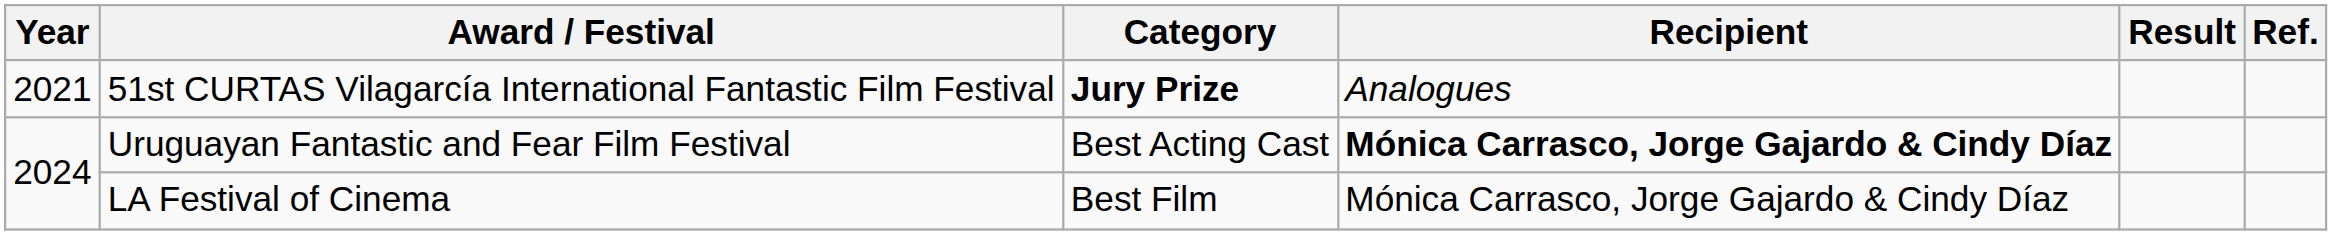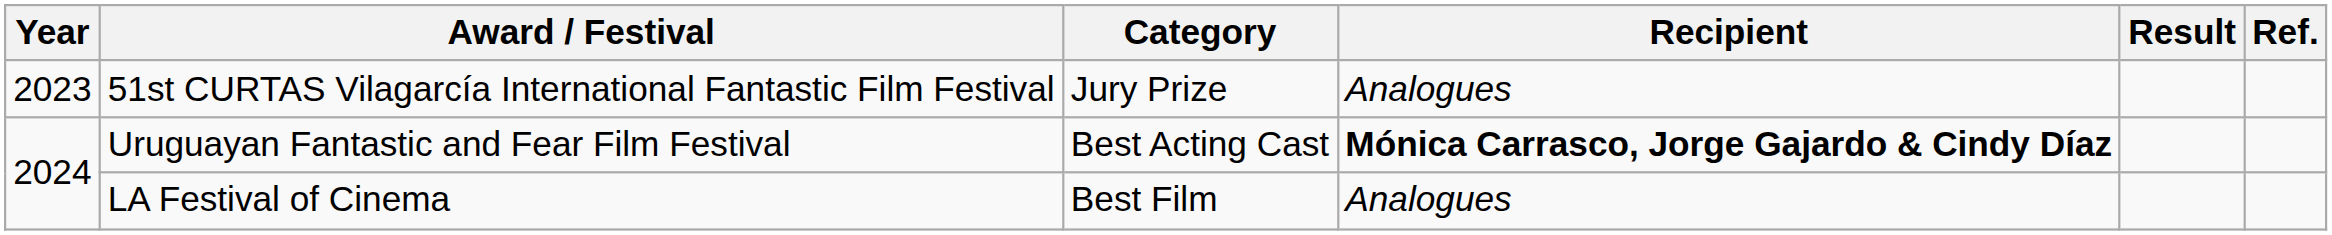51st CURTAS Vilagarcía International Fantastic Film Festival | Year: 2021 -> 2023
51st CURTAS Vilagarcía International Fantastic Film Festival | Category: bold -> normal
LA Festival of Cinema | Recipient: Mónica Carrasco, Jorge Gajardo & Cindy Díaz -> Analogues
